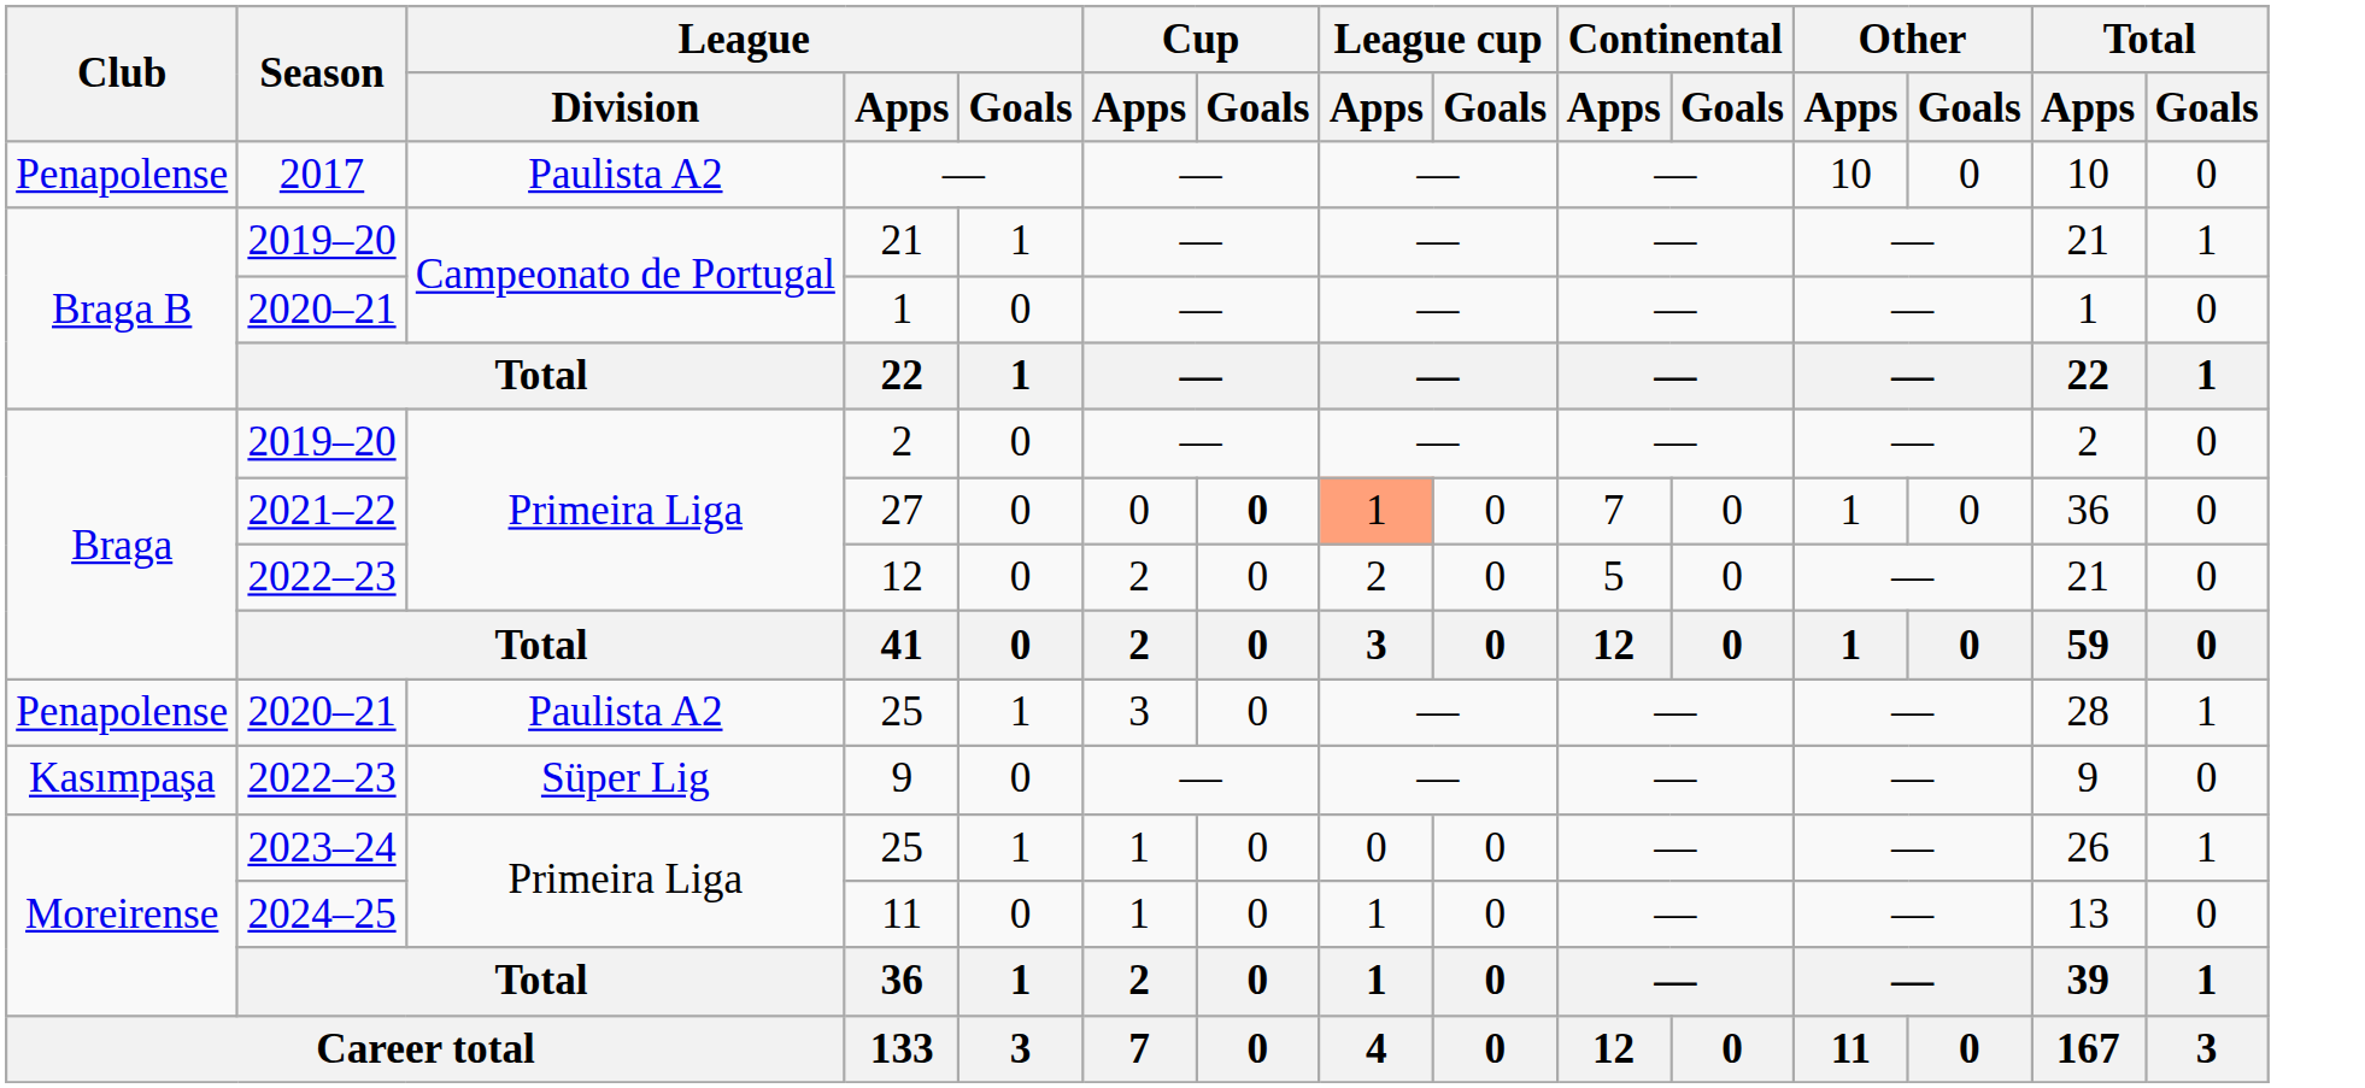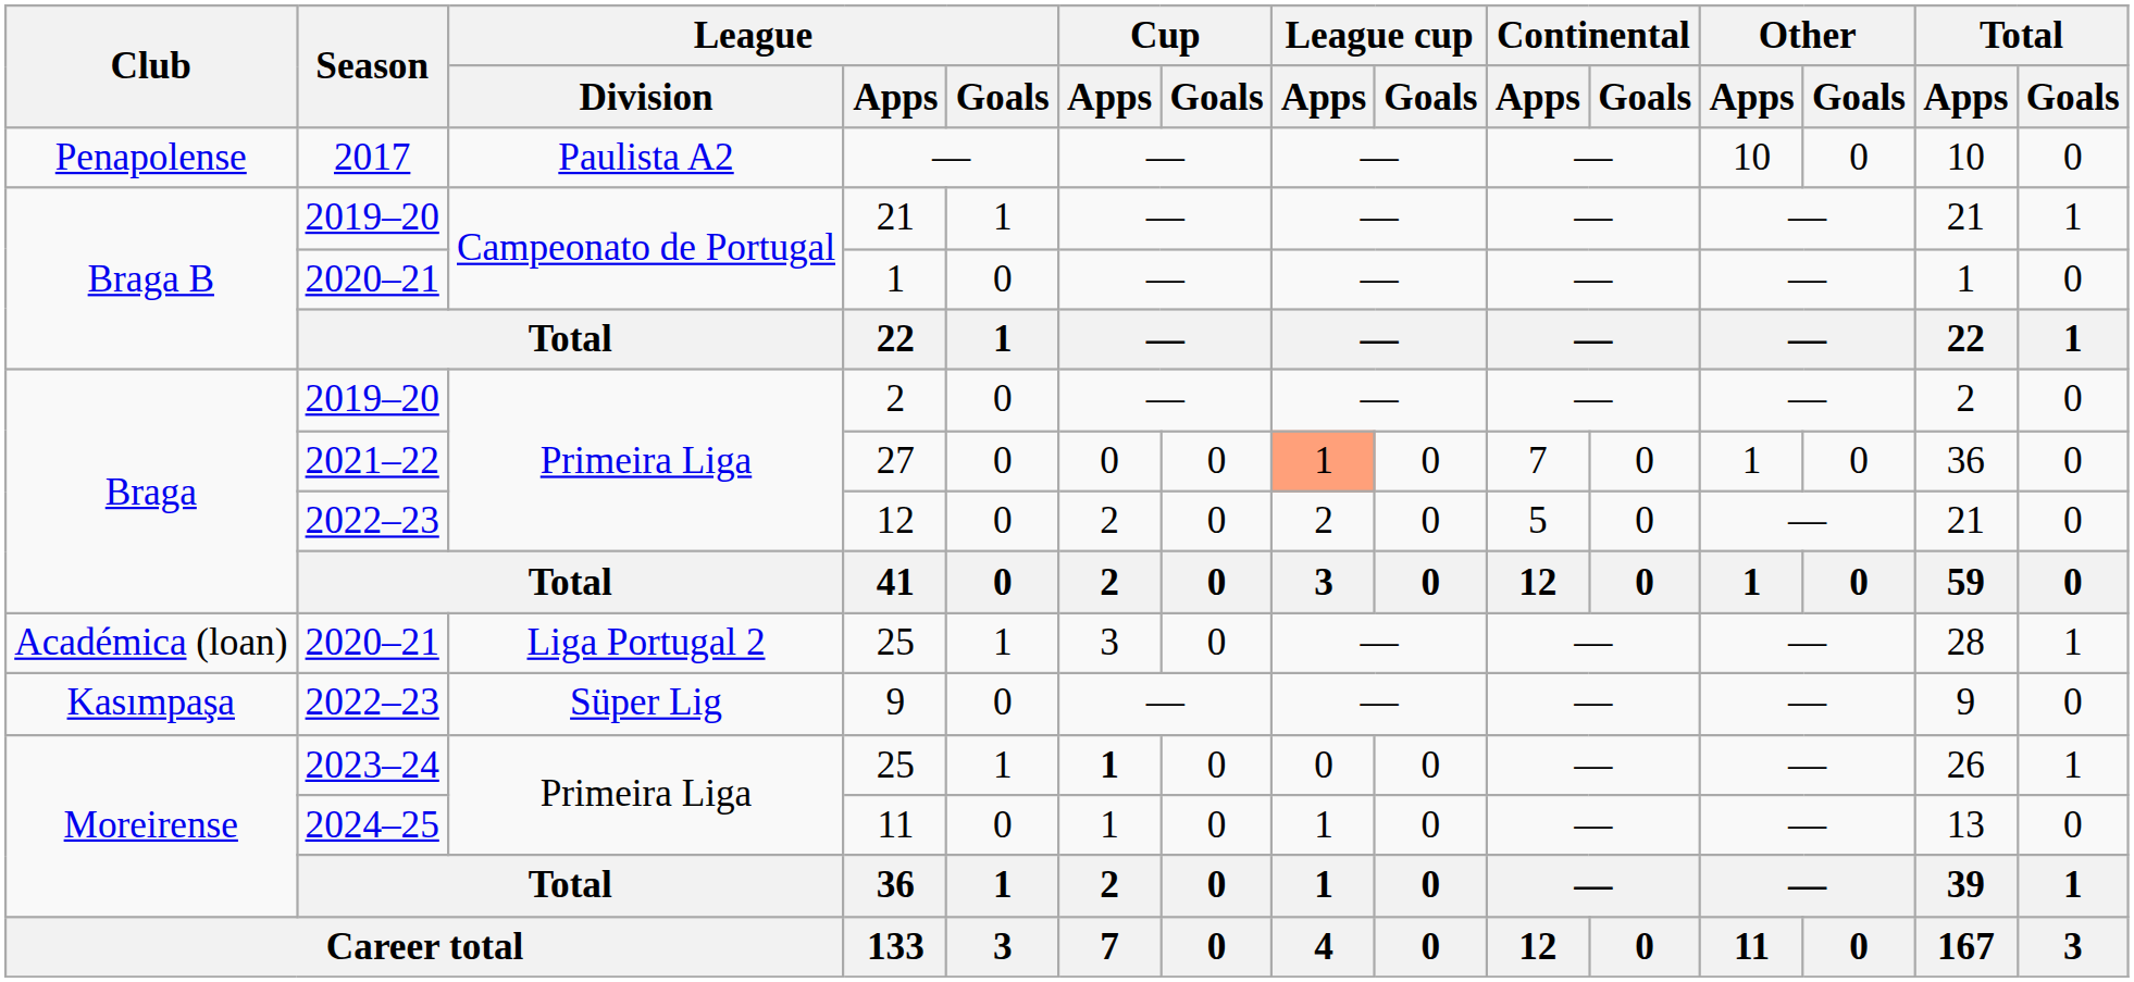27 | Cup / Goals: bold -> normal
2020–21 / 25 | Club: Penapolense -> Académica (loan)
2020–21 / 25 | League / Division: Paulista A2 -> Liga Portugal 2
2023–24 / 25 | Cup / Apps: normal -> bold
